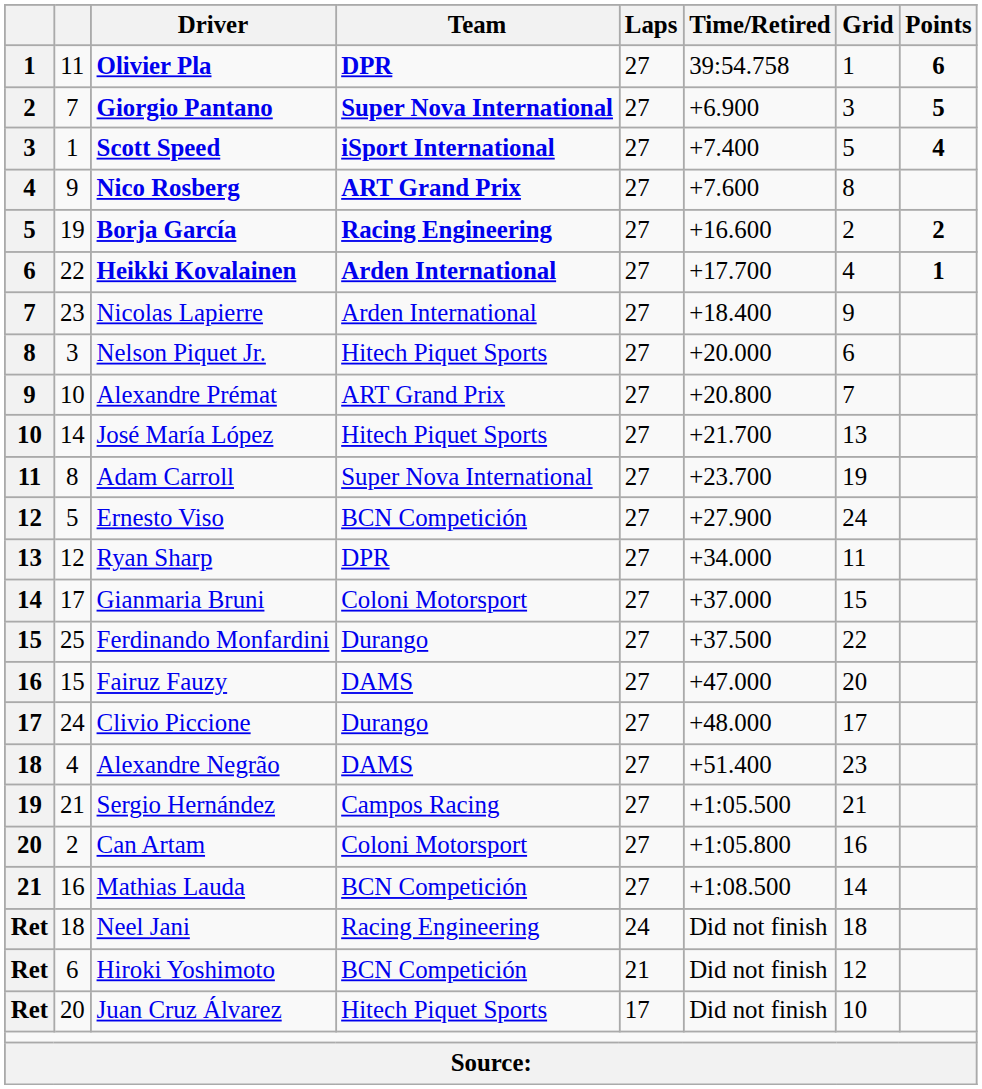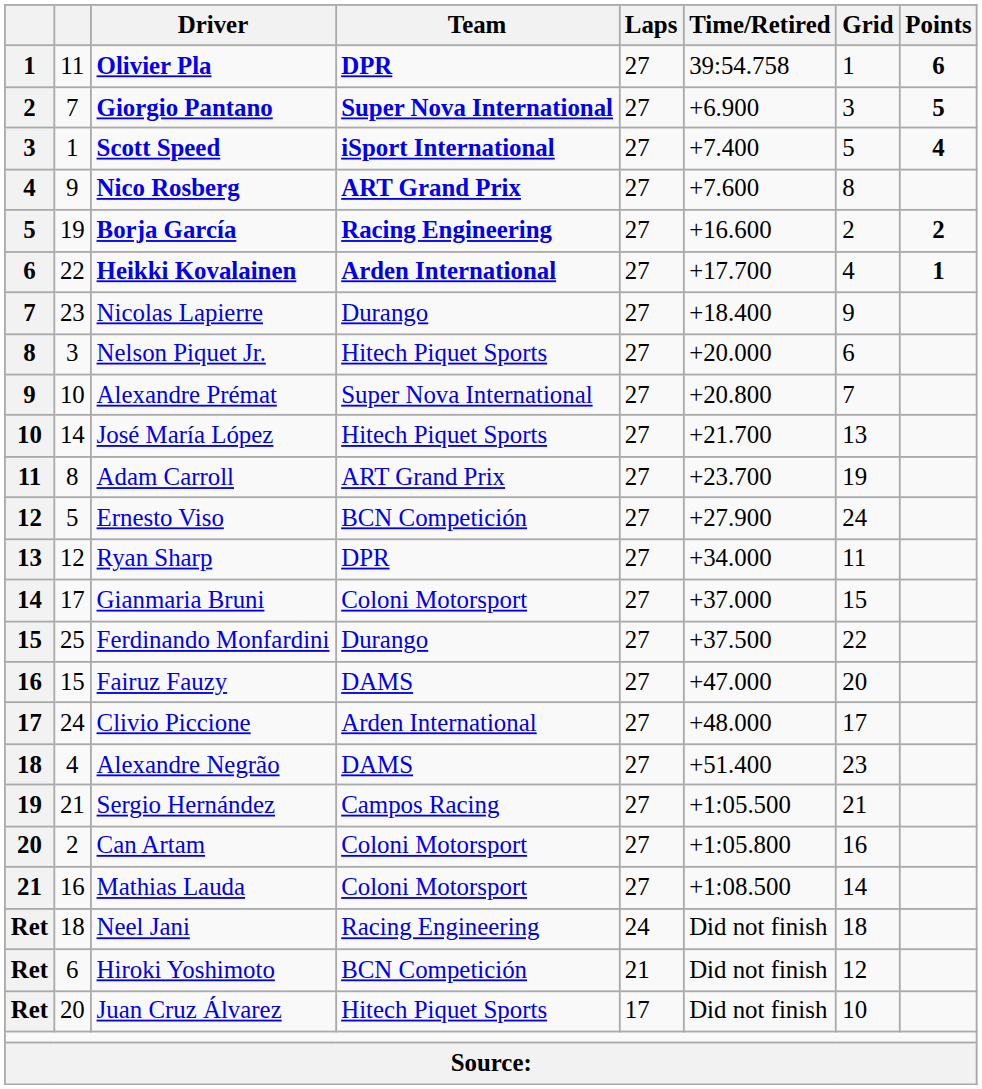Nicolas Lapierre | Team: Arden International -> Durango
Alexandre Prémat | Team: ART Grand Prix -> Super Nova International
Adam Carroll | Team: Super Nova International -> ART Grand Prix
Clivio Piccione | Team: Durango -> Arden International
Mathias Lauda | Team: BCN Competición -> Coloni Motorsport
